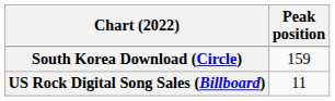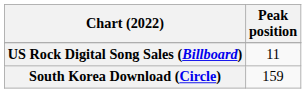rows swapped: South Korea Download (Circle) <-> US Rock Digital Song Sales (Billboard)
